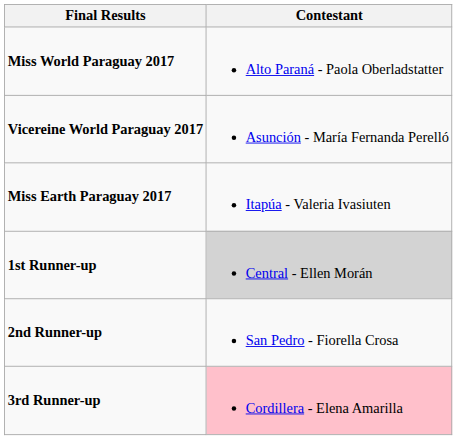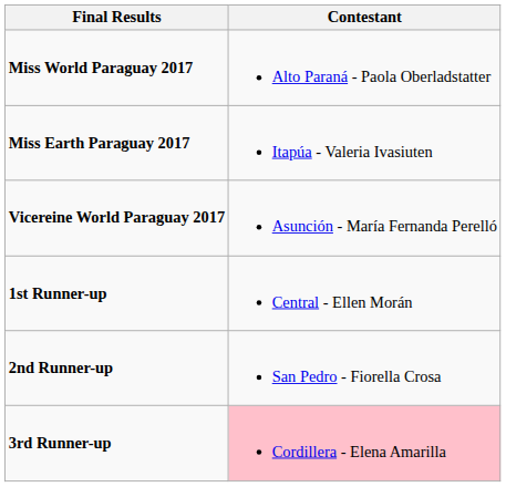rows swapped: Vicereine World Paraguay 2017 <-> Miss Earth Paraguay 2017
1st Runner-up | Contestant: lightgrey background -> no background
